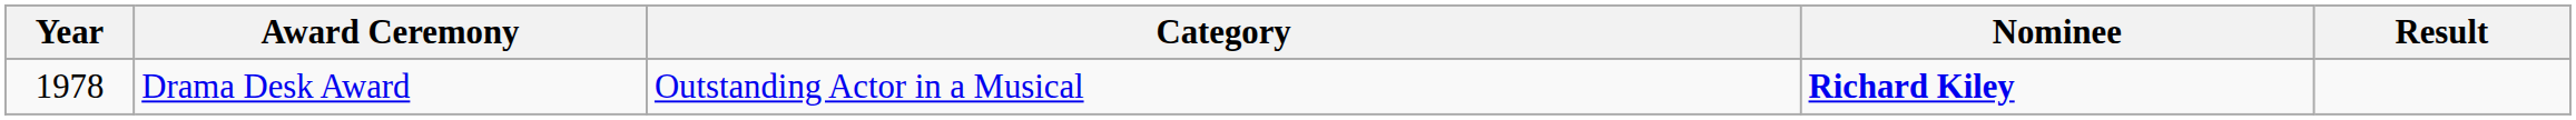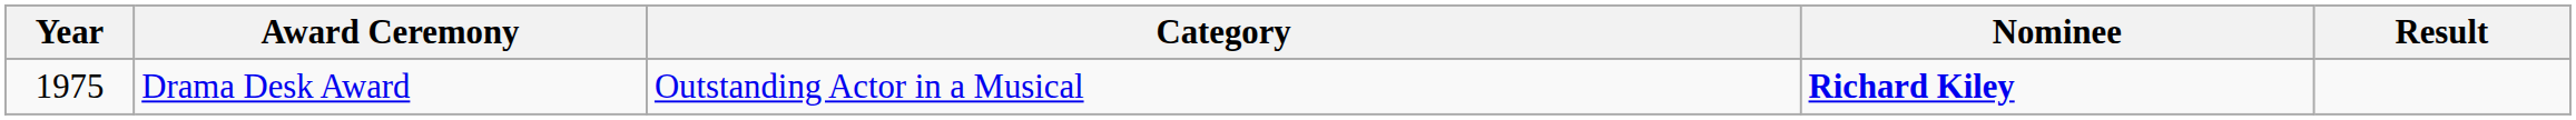Drama Desk Award | Year: 1978 -> 1975
